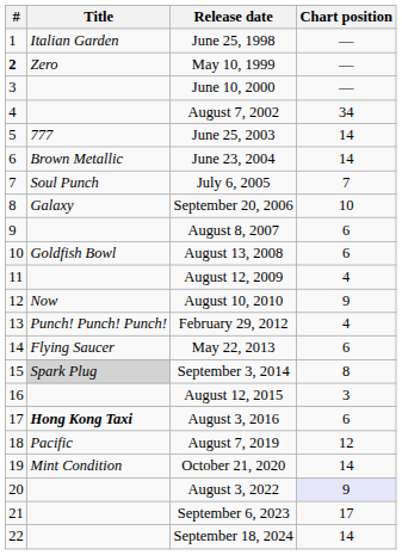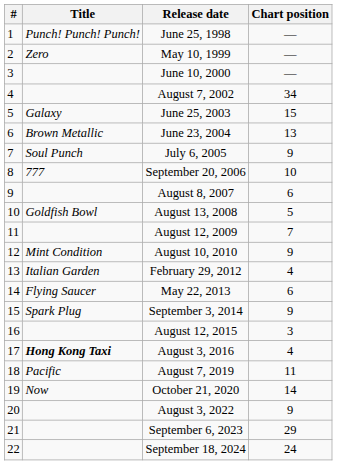June 25, 1998 | Title: Italian Garden -> Punch! Punch! Punch!
May 10, 1999 | #: bold -> normal
June 25, 2003 | Title: 777 -> Galaxy
June 25, 2003 | Chart position: 14 -> 15
June 23, 2004 | Chart position: 14 -> 13
July 6, 2005 | Chart position: 7 -> 9
September 20, 2006 | Title: Galaxy -> 777
August 13, 2008 | Chart position: 6 -> 5
August 12, 2009 | Chart position: 4 -> 7
August 10, 2010 | Title: Now -> Mint Condition
February 29, 2012 | Title: Punch! Punch! Punch! -> Italian Garden
September 3, 2014 | Title: lightgrey background -> no background
September 3, 2014 | Chart position: 8 -> 9
August 3, 2016 | Chart position: 6 -> 4
August 7, 2019 | Chart position: 12 -> 11
October 21, 2020 | Title: Mint Condition -> Now
August 3, 2022 | Chart position: lavender background -> no background
September 6, 2023 | Chart position: 17 -> 29
September 18, 2024 | Chart position: 14 -> 24
